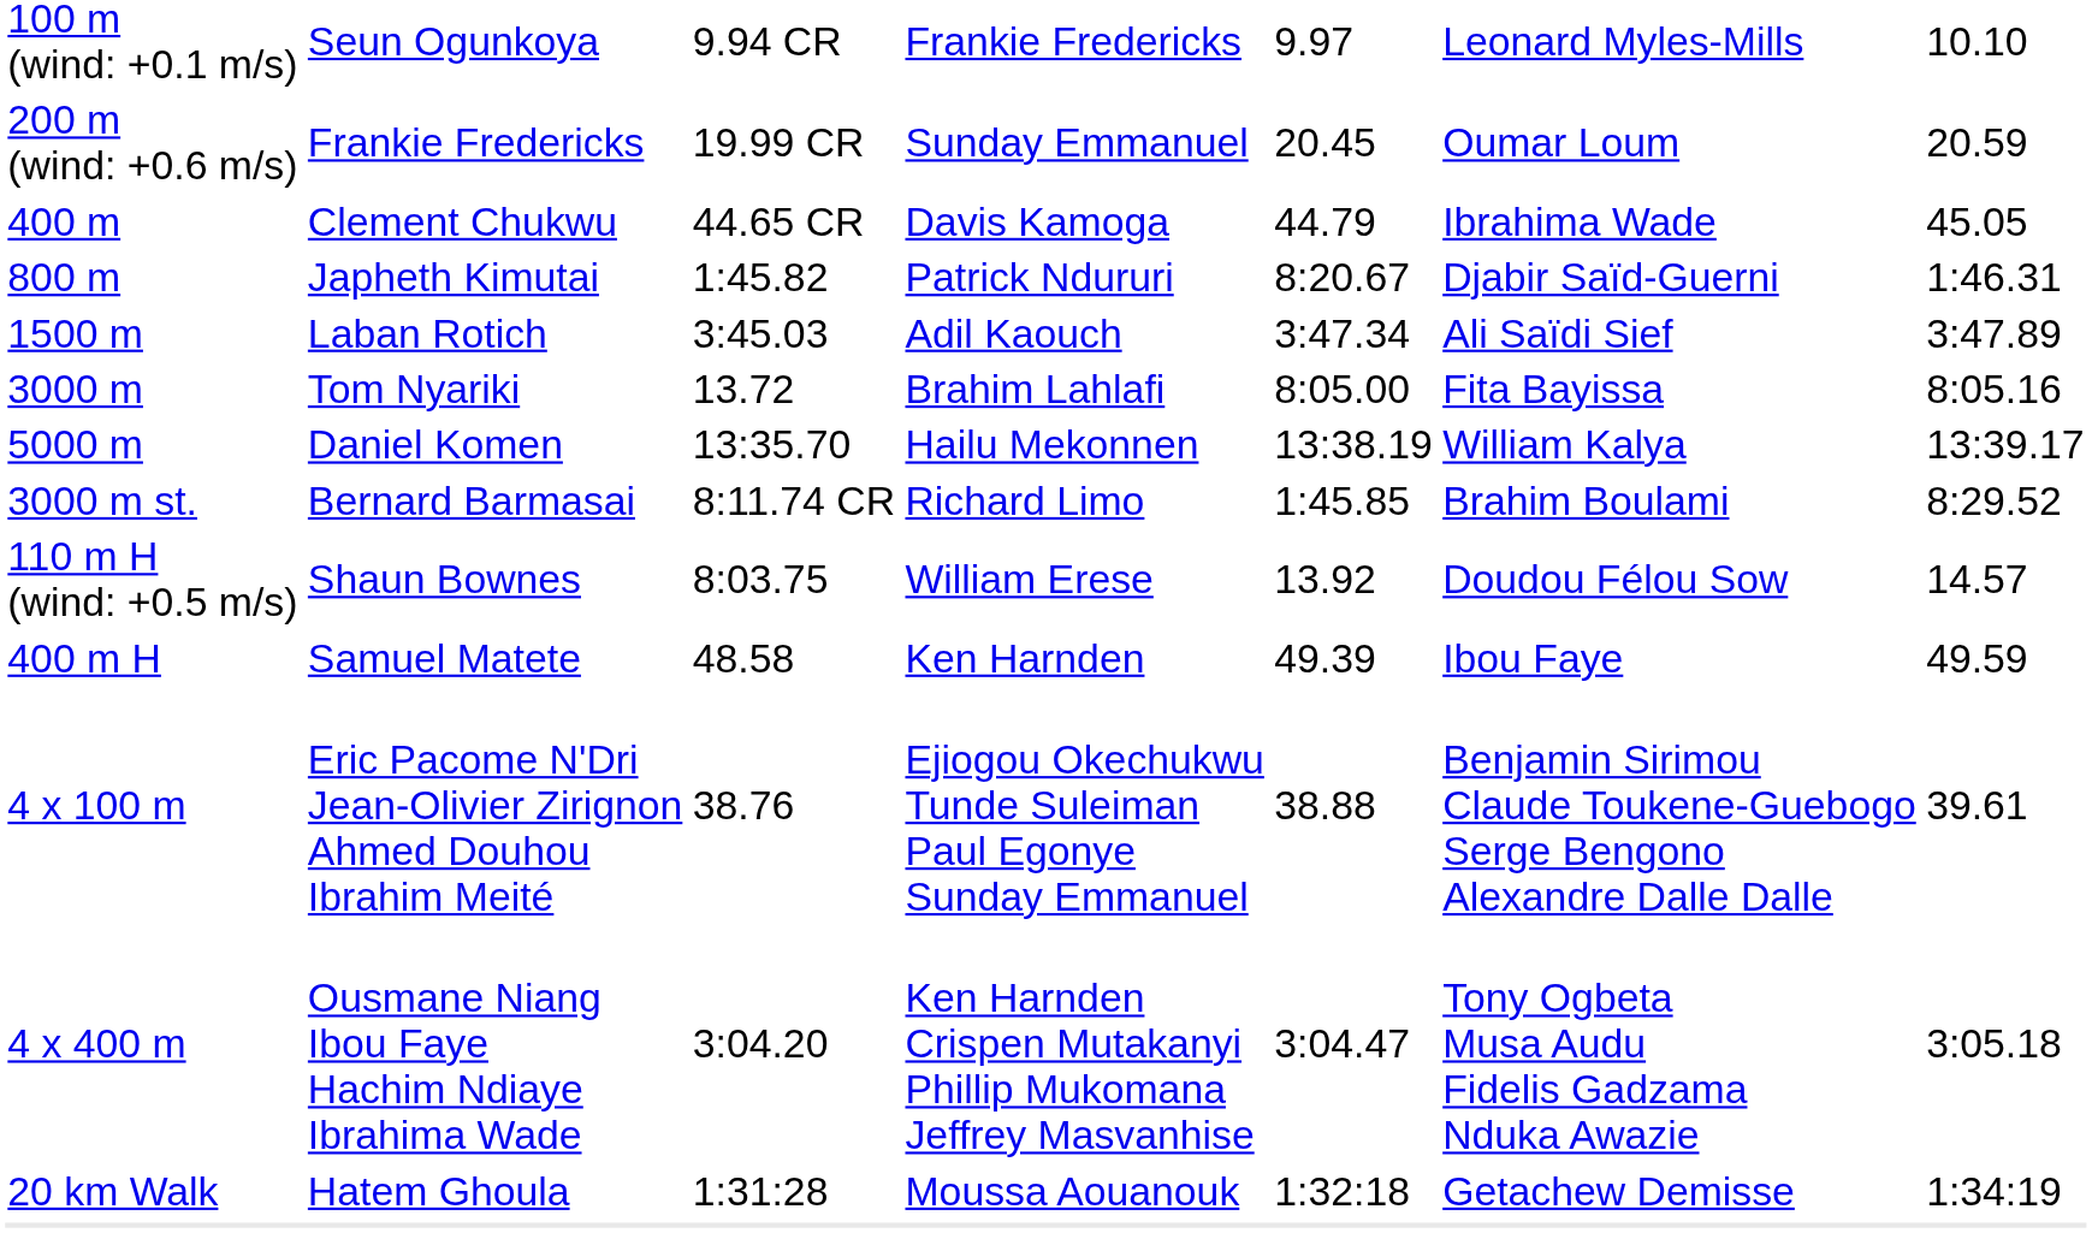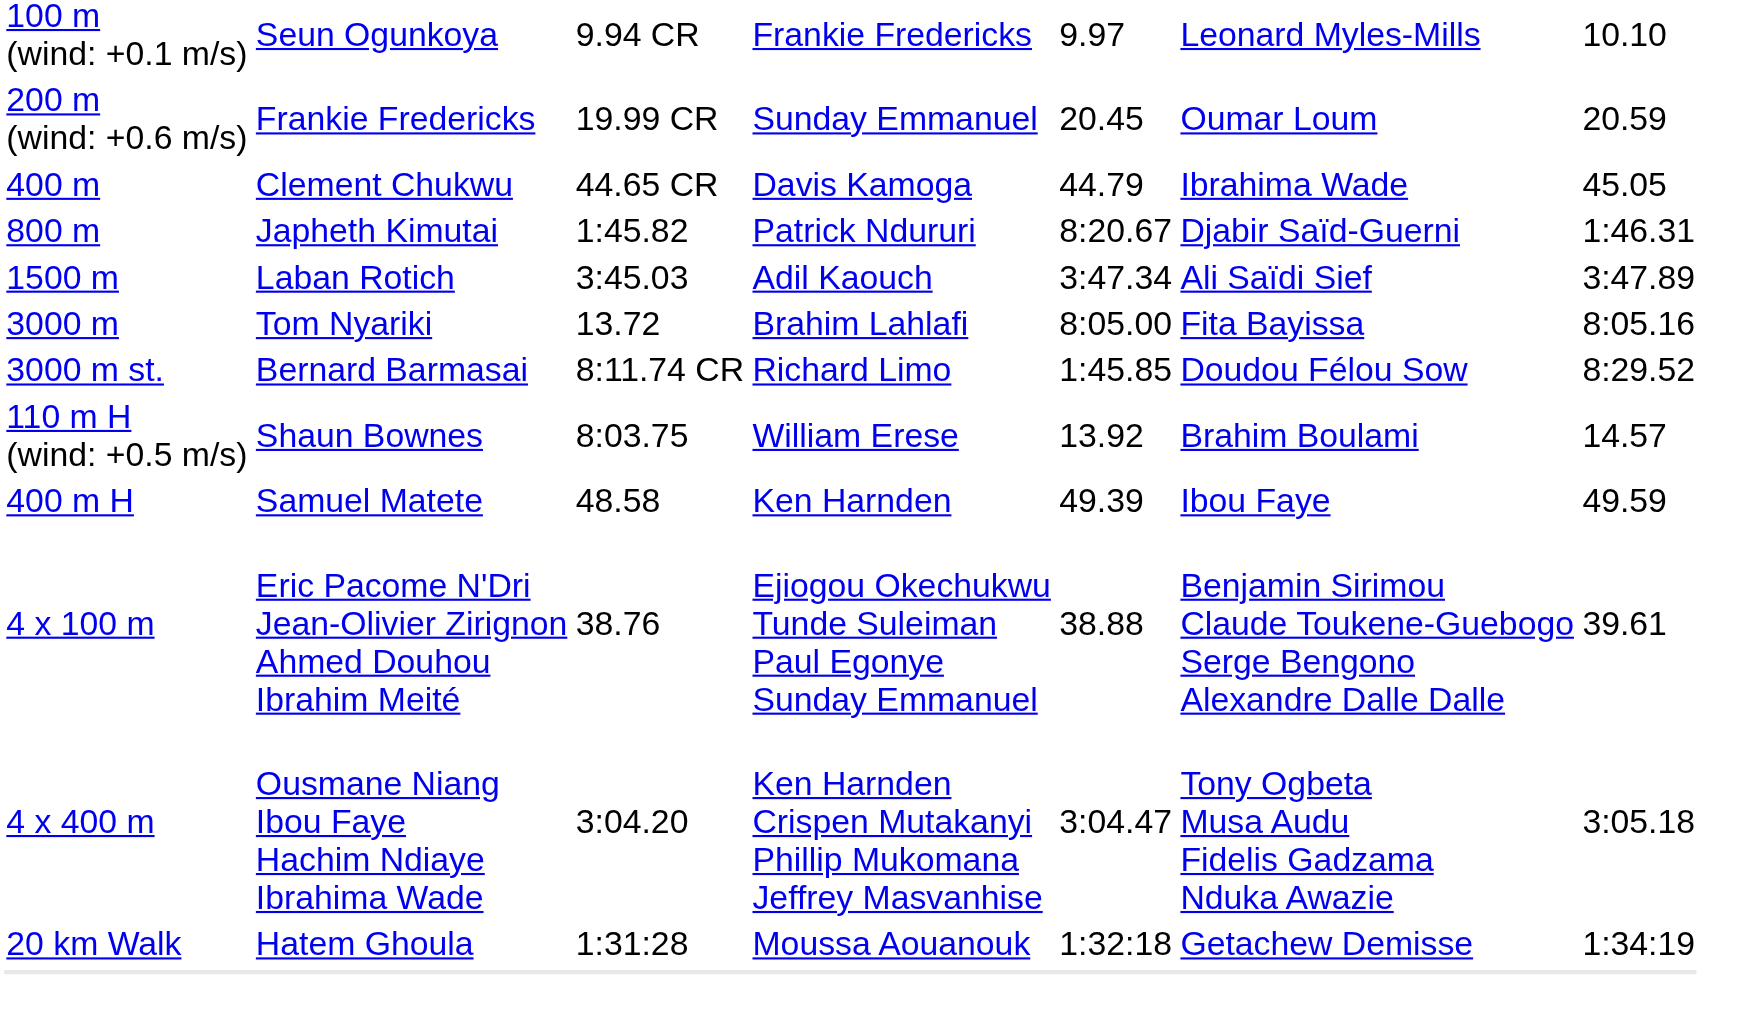- row: 5000 m | Daniel Komen | 13:35.70 | Hailu Mekonnen | 13:38.19 | William Kalya | 13:39.17
3000 m st. | column 6: Brahim Boulami -> Doudou Félou Sow
110 m H (wind: +0.5 m/s) | column 6: Doudou Félou Sow -> Brahim Boulami
